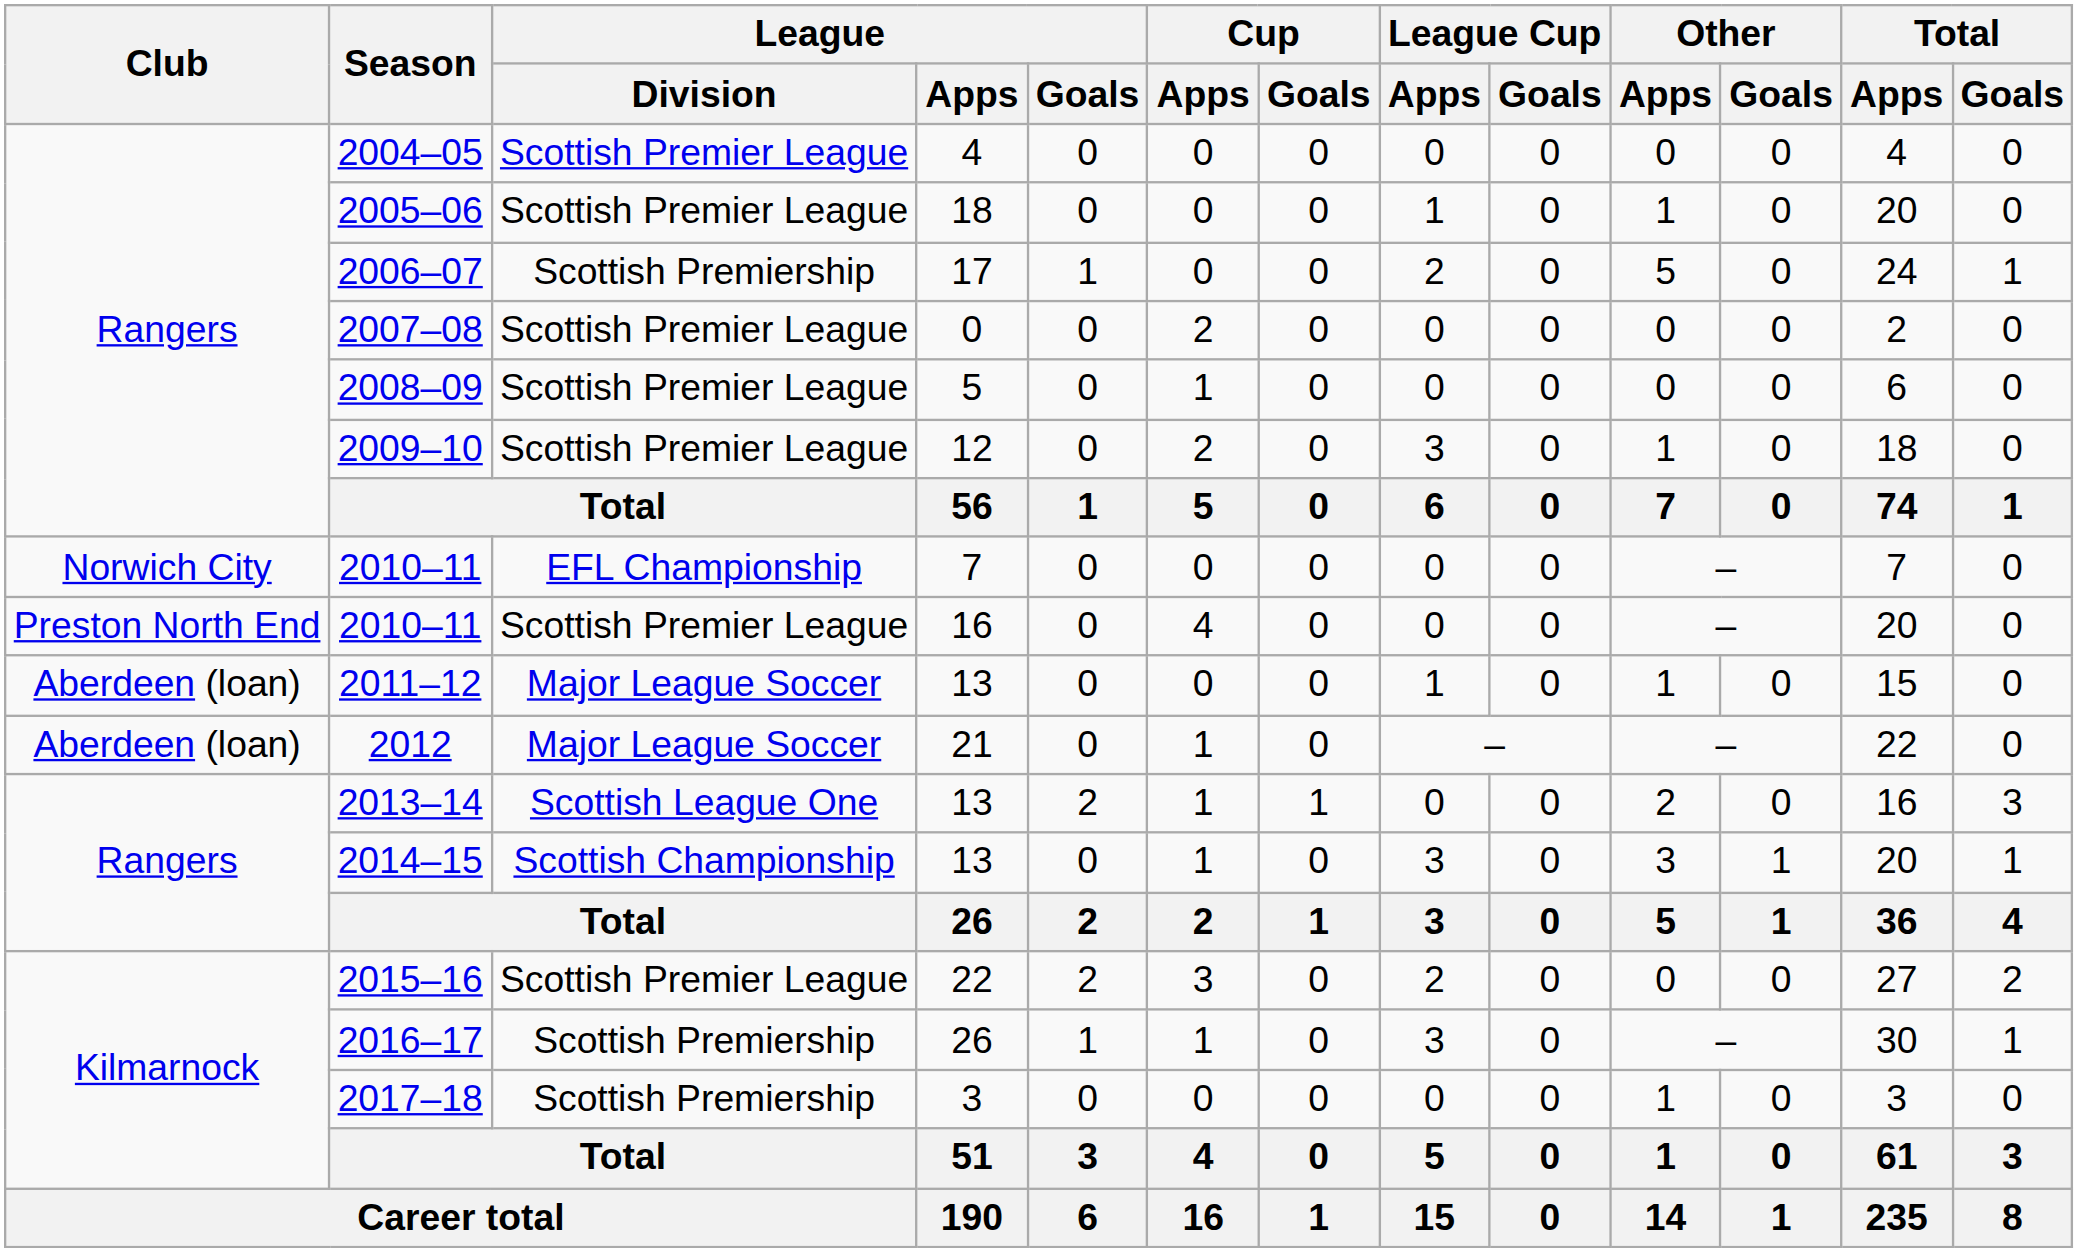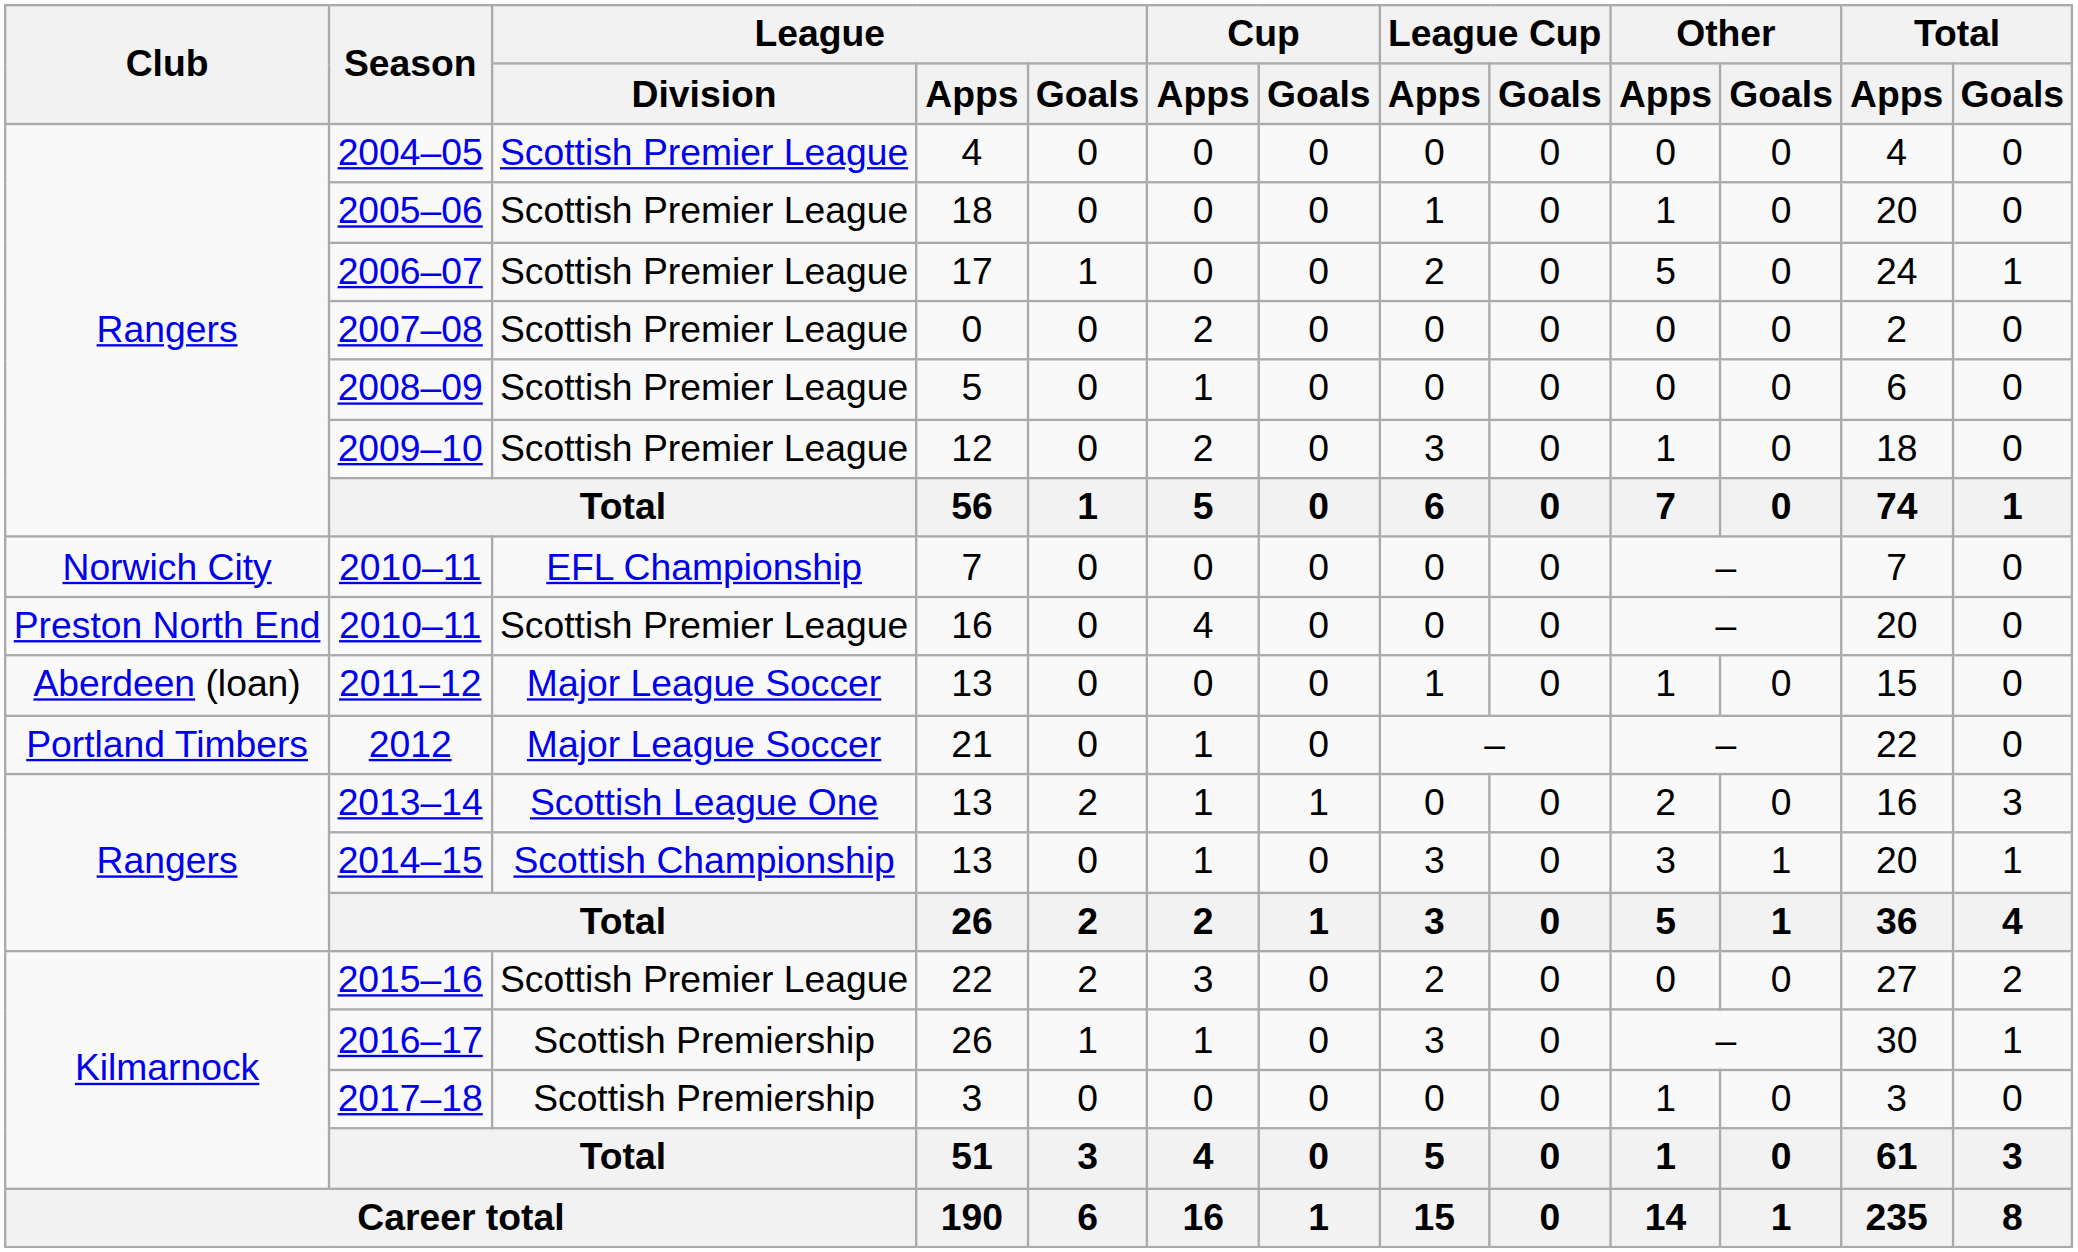2006–07 | League / Division: Scottish Premiership -> Scottish Premier League
2012 | Club: Aberdeen (loan) -> Portland Timbers
